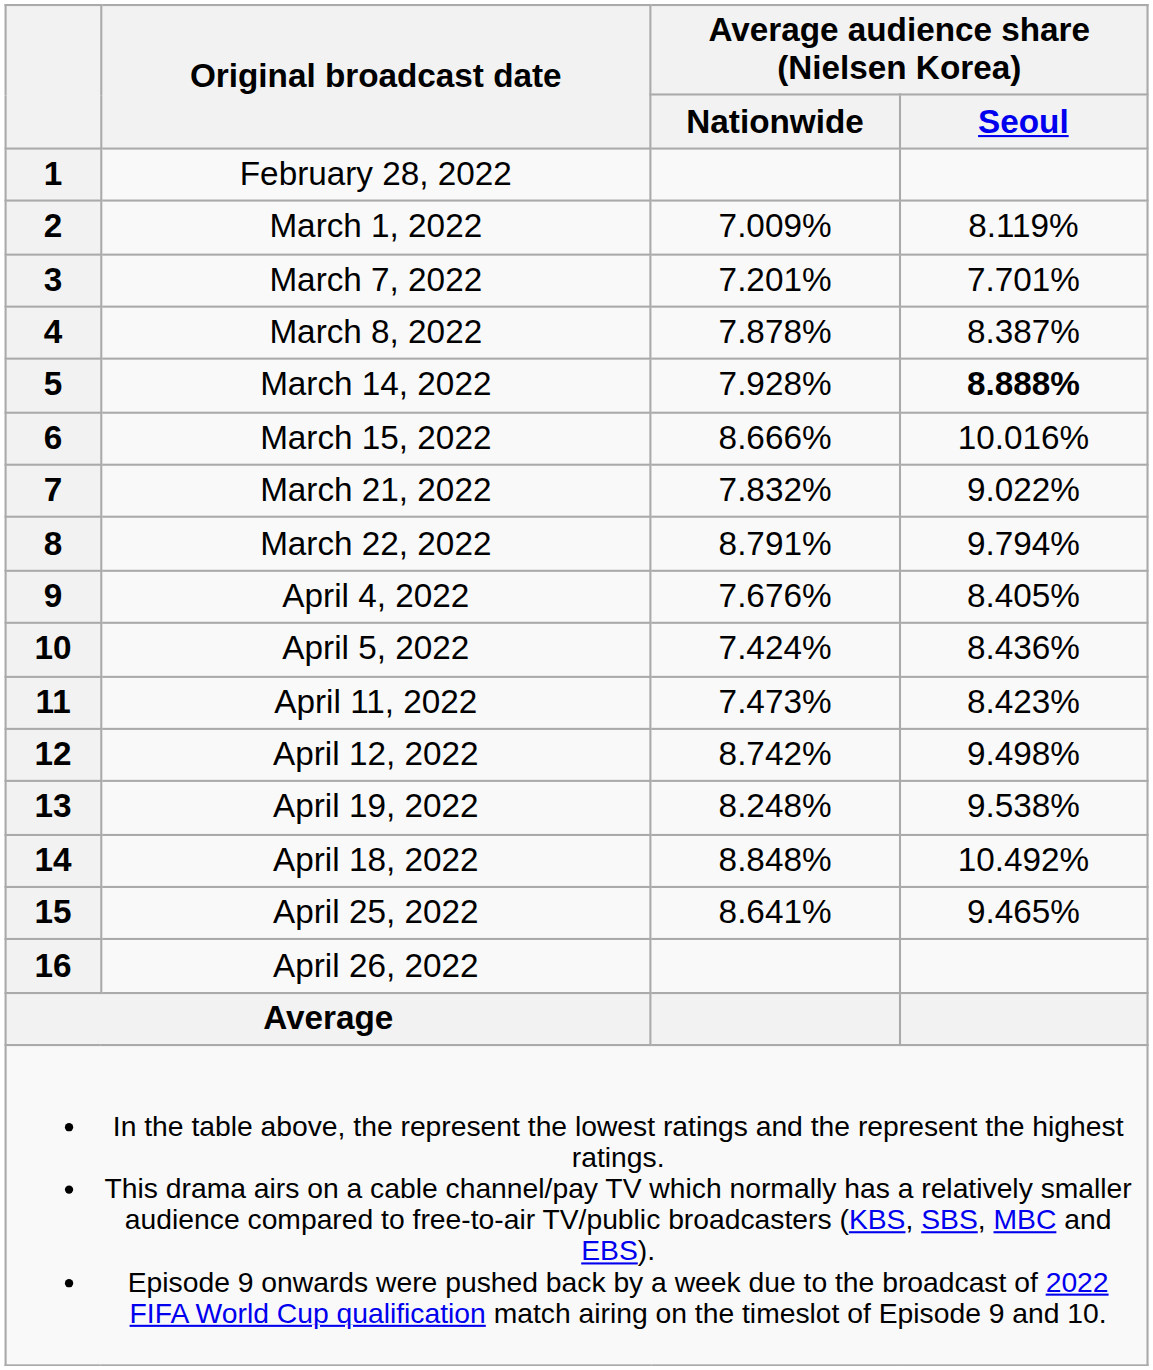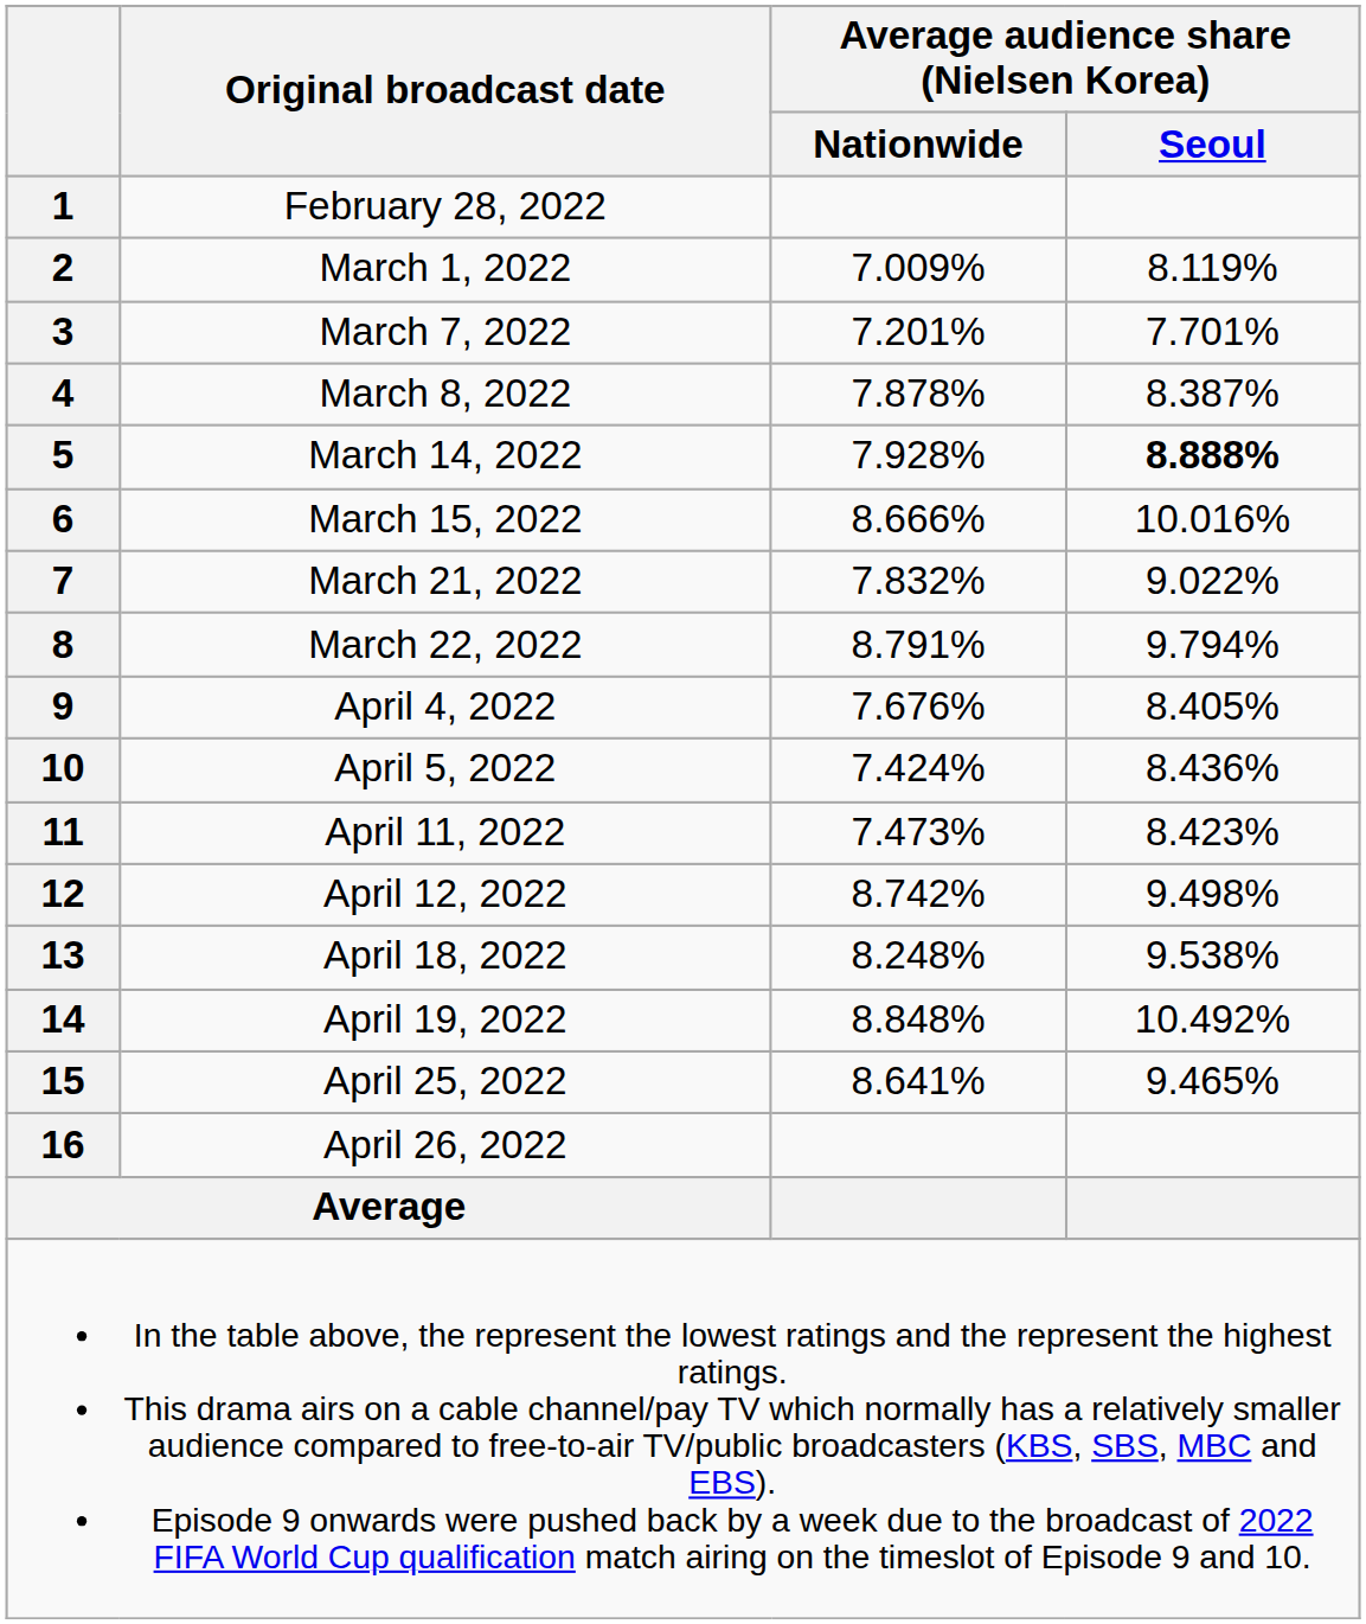13 | Original broadcast date: April 19, 2022 -> April 18, 2022
14 | Original broadcast date: April 18, 2022 -> April 19, 2022
